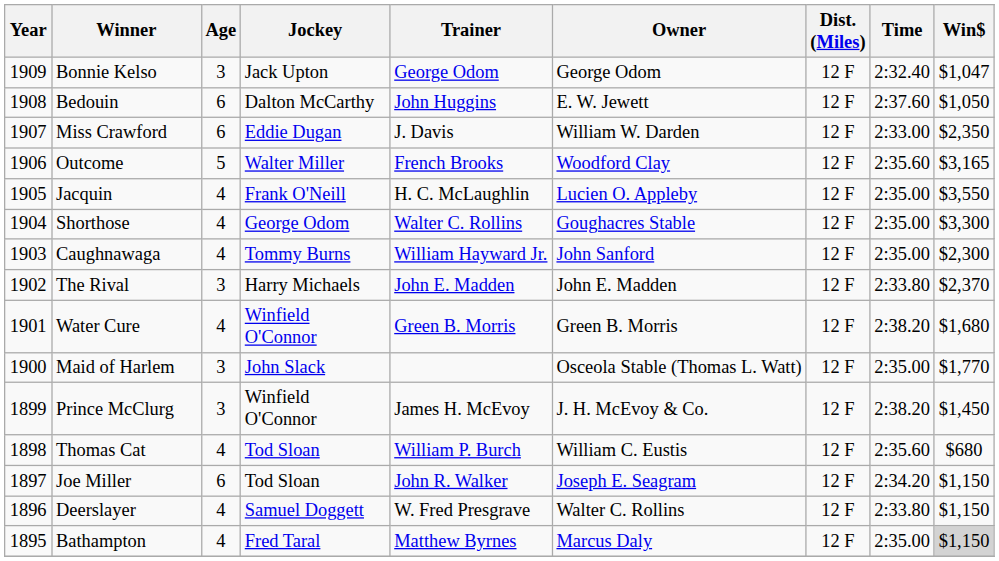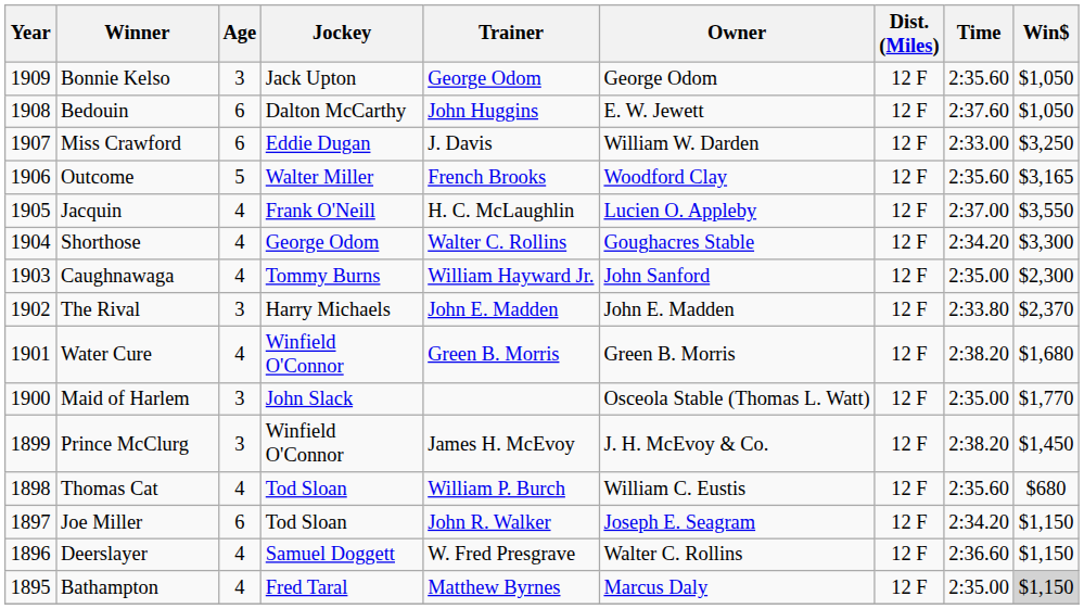Bonnie Kelso | Time: 2:32.40 -> 2:35.60
Bonnie Kelso | Win$: $1,047 -> $1,050
Miss Crawford | Win$: $2,350 -> $3,250
Jacquin | Time: 2:35.00 -> 2:37.00
Shorthose | Time: 2:35.00 -> 2:34.20
Deerslayer | Time: 2:33.80 -> 2:36.60
